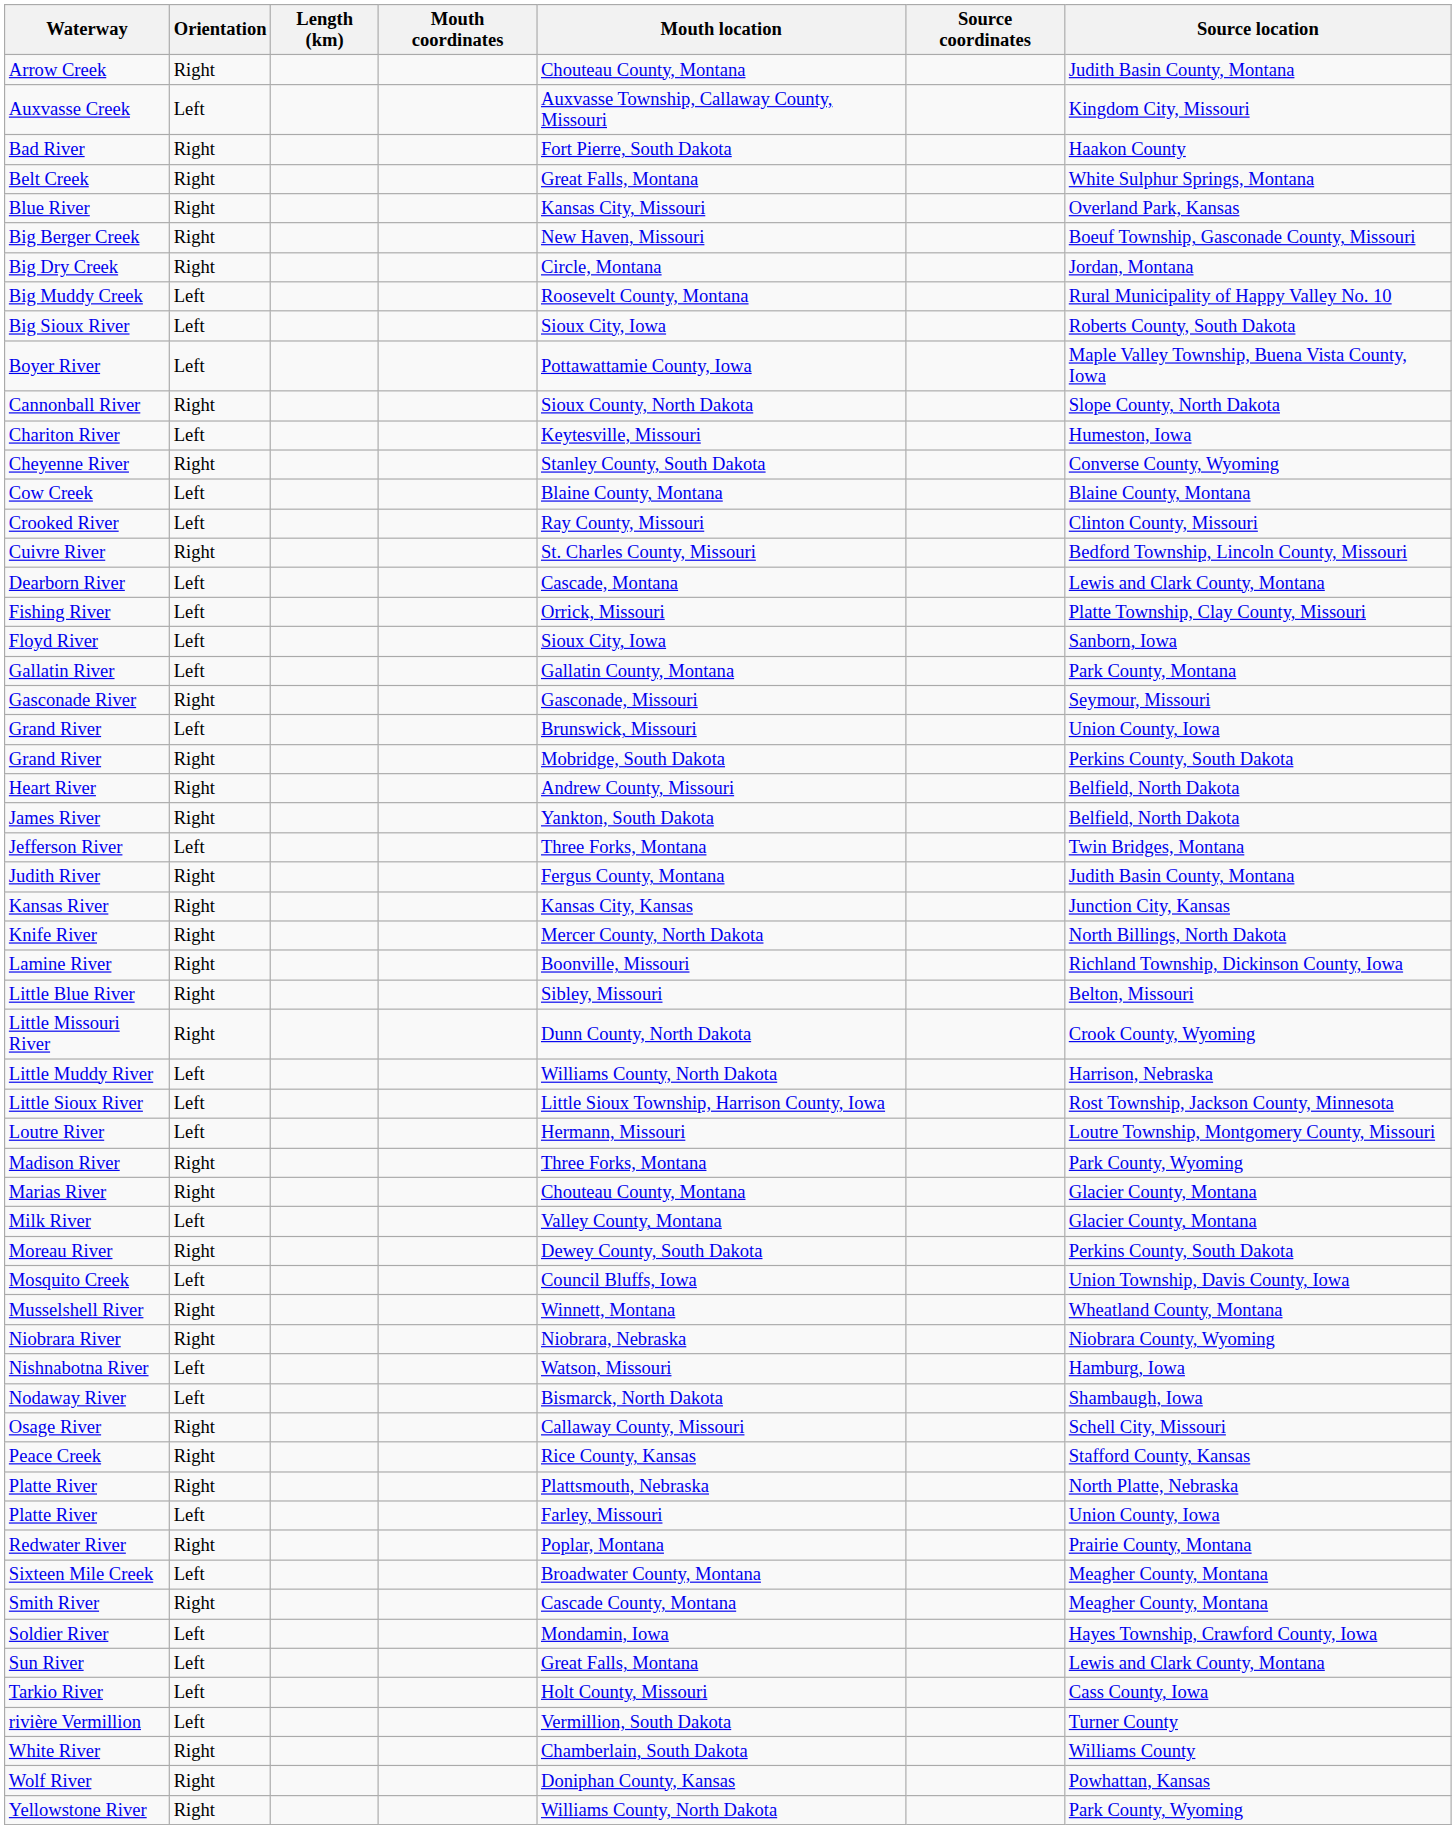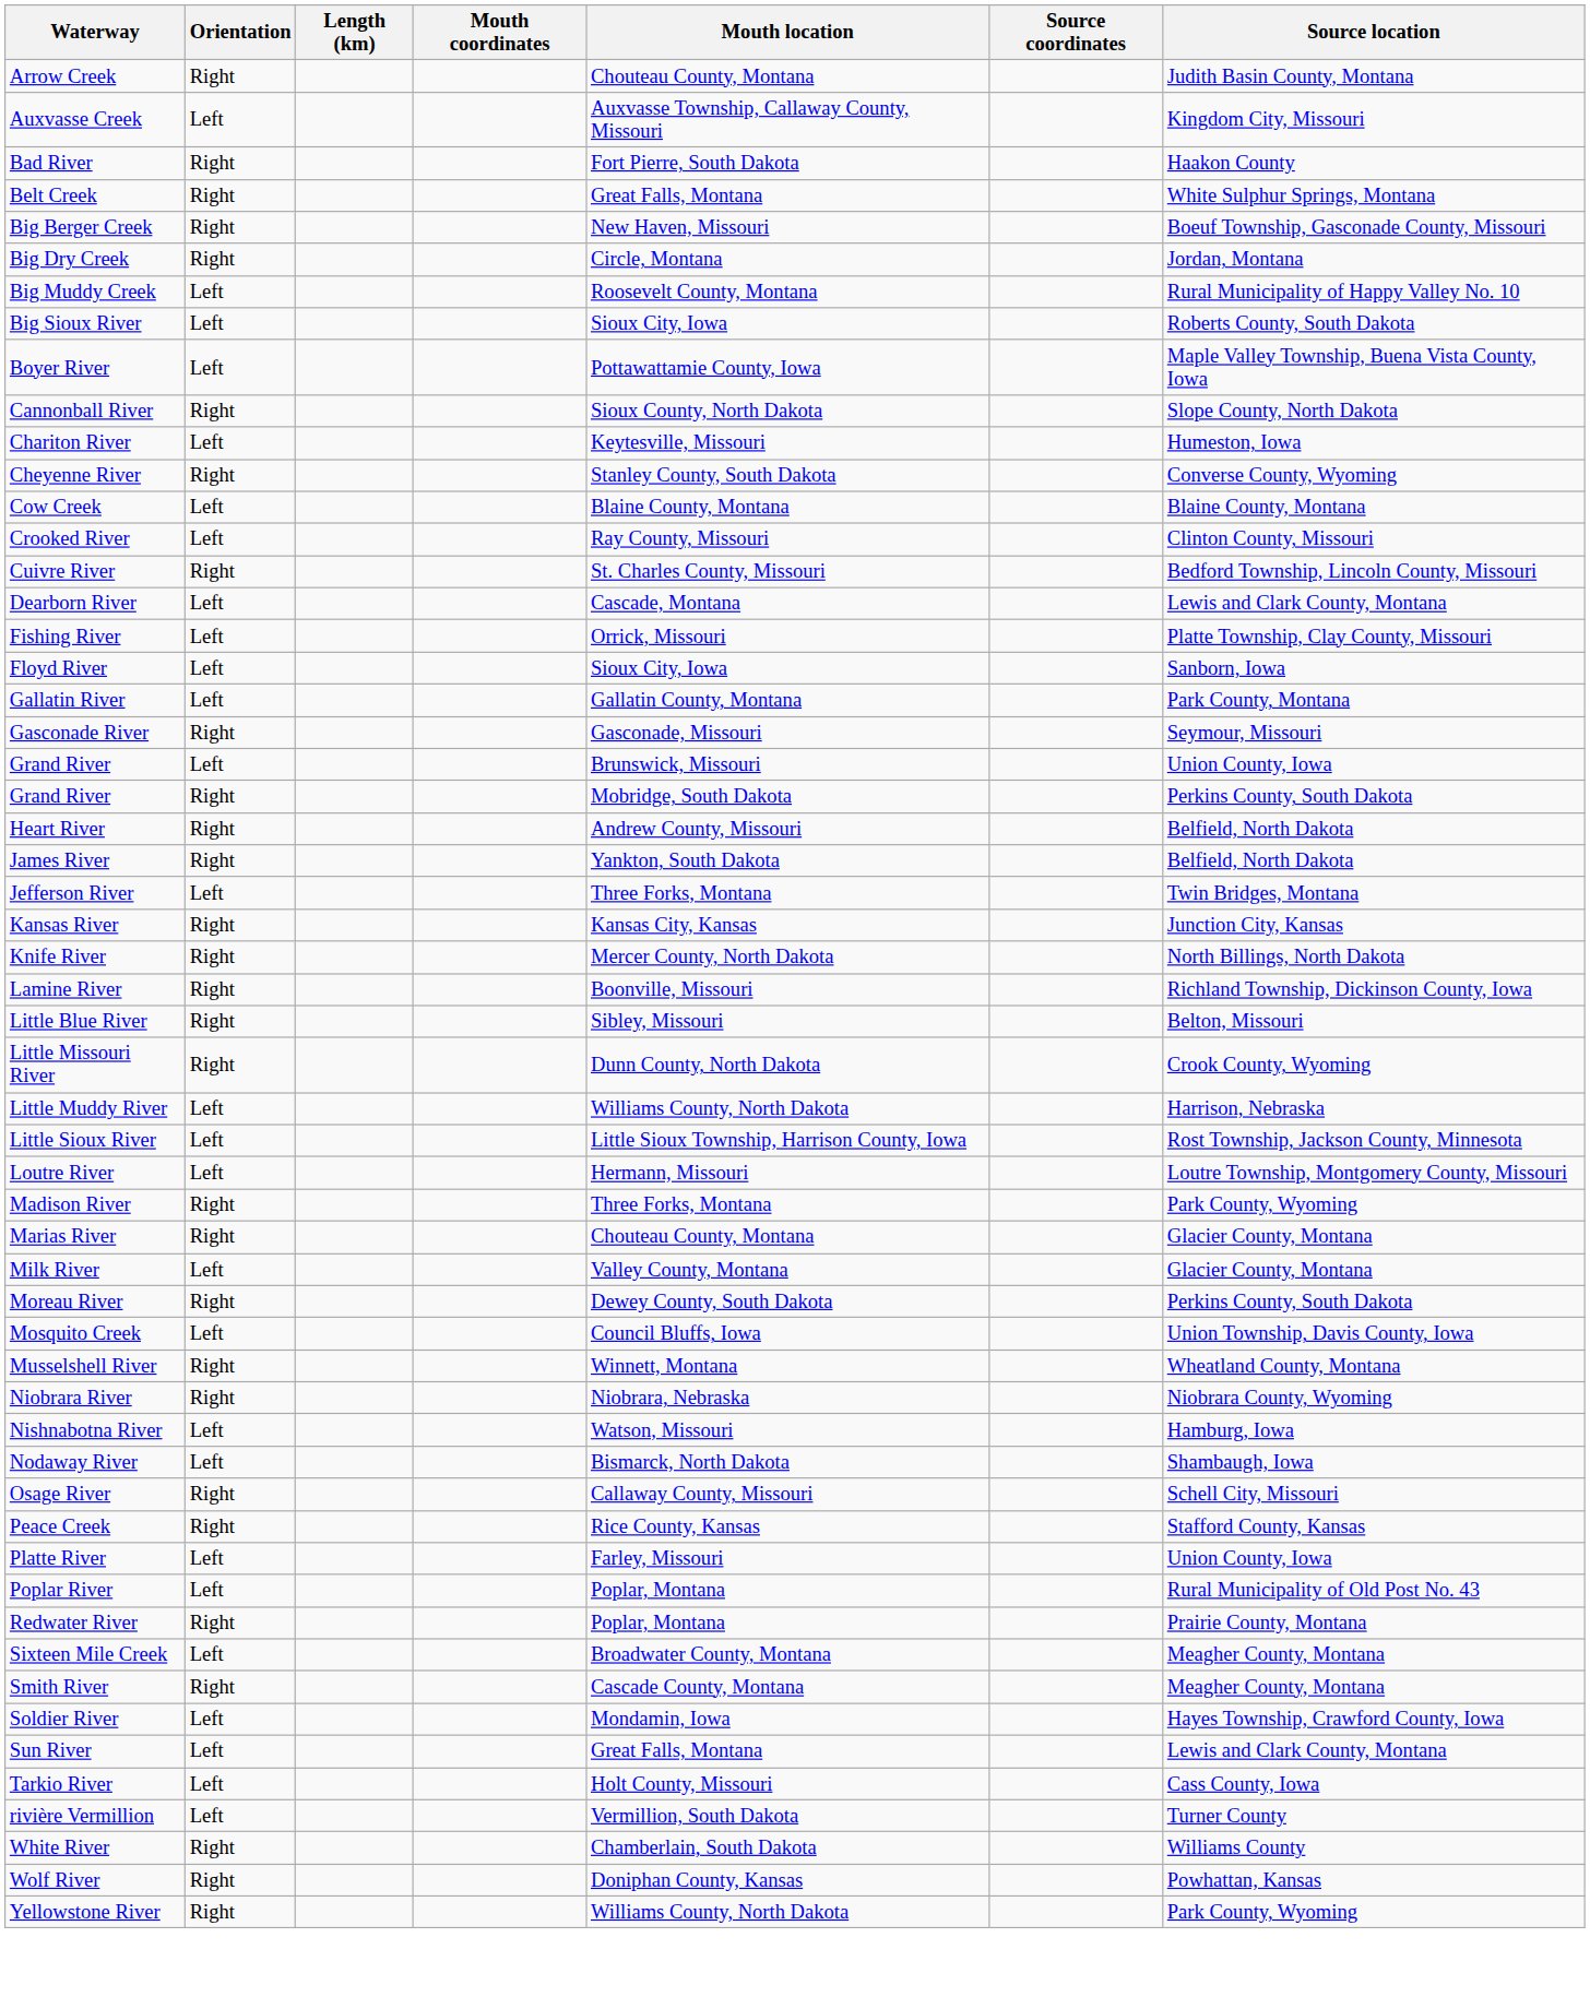- row: Blue River | Right | Kansas City, Missouri | Overland Park, Kansas
- row: Judith River | Right | Fergus County, Montana | Judith Basin County, Montana
- row: Platte River | Right | Plattsmouth, Nebraska | North Platte, Nebraska
+ row: Poplar River | Left | Poplar, Montana | Rural Municipality of Old Post No. 43
